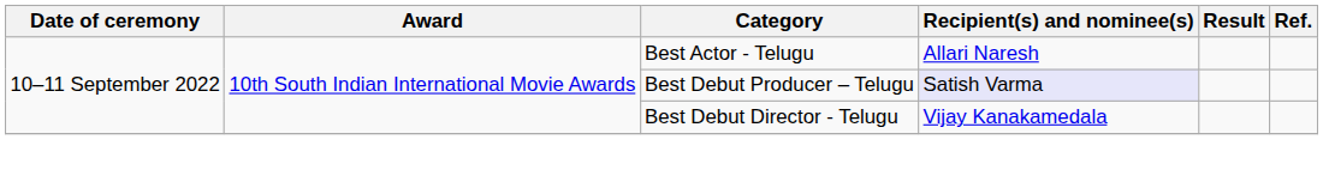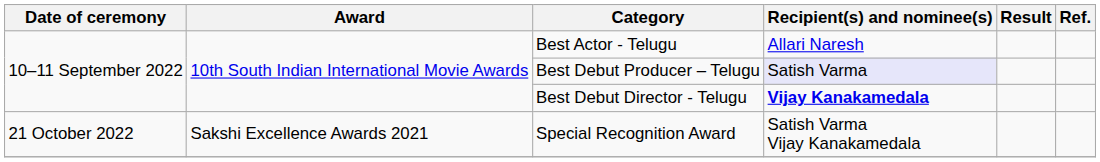Best Debut Director - Telugu | Recipient(s) and nominee(s): normal -> bold
+ row: 21 October 2022 | Sakshi Excellence Awards 2021 | Special Recognition Award | Satish Varma Vijay Kanakamedala
